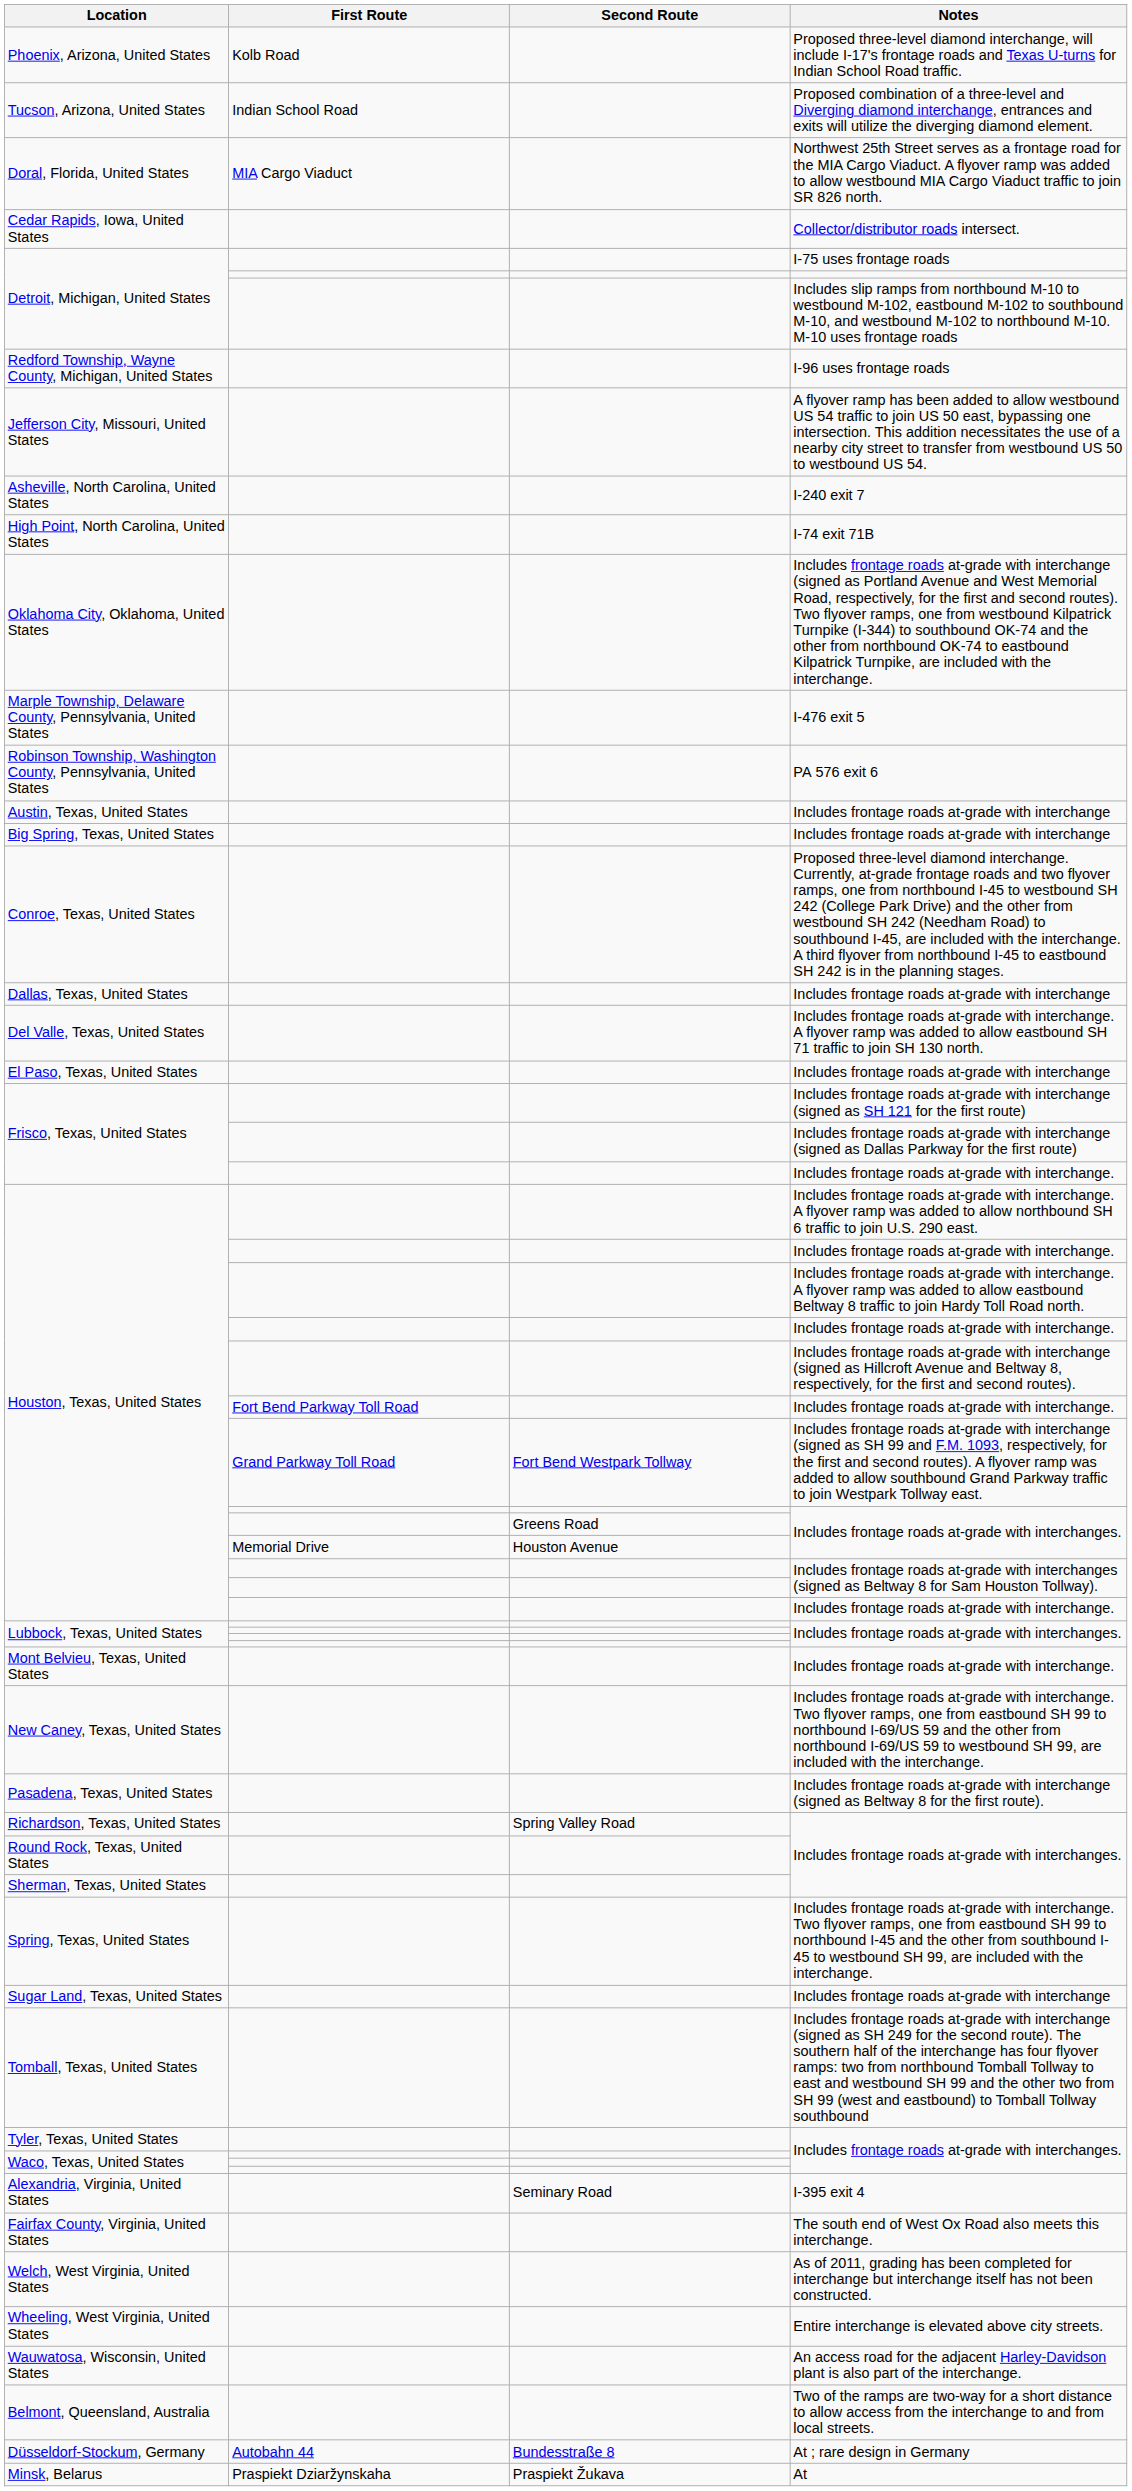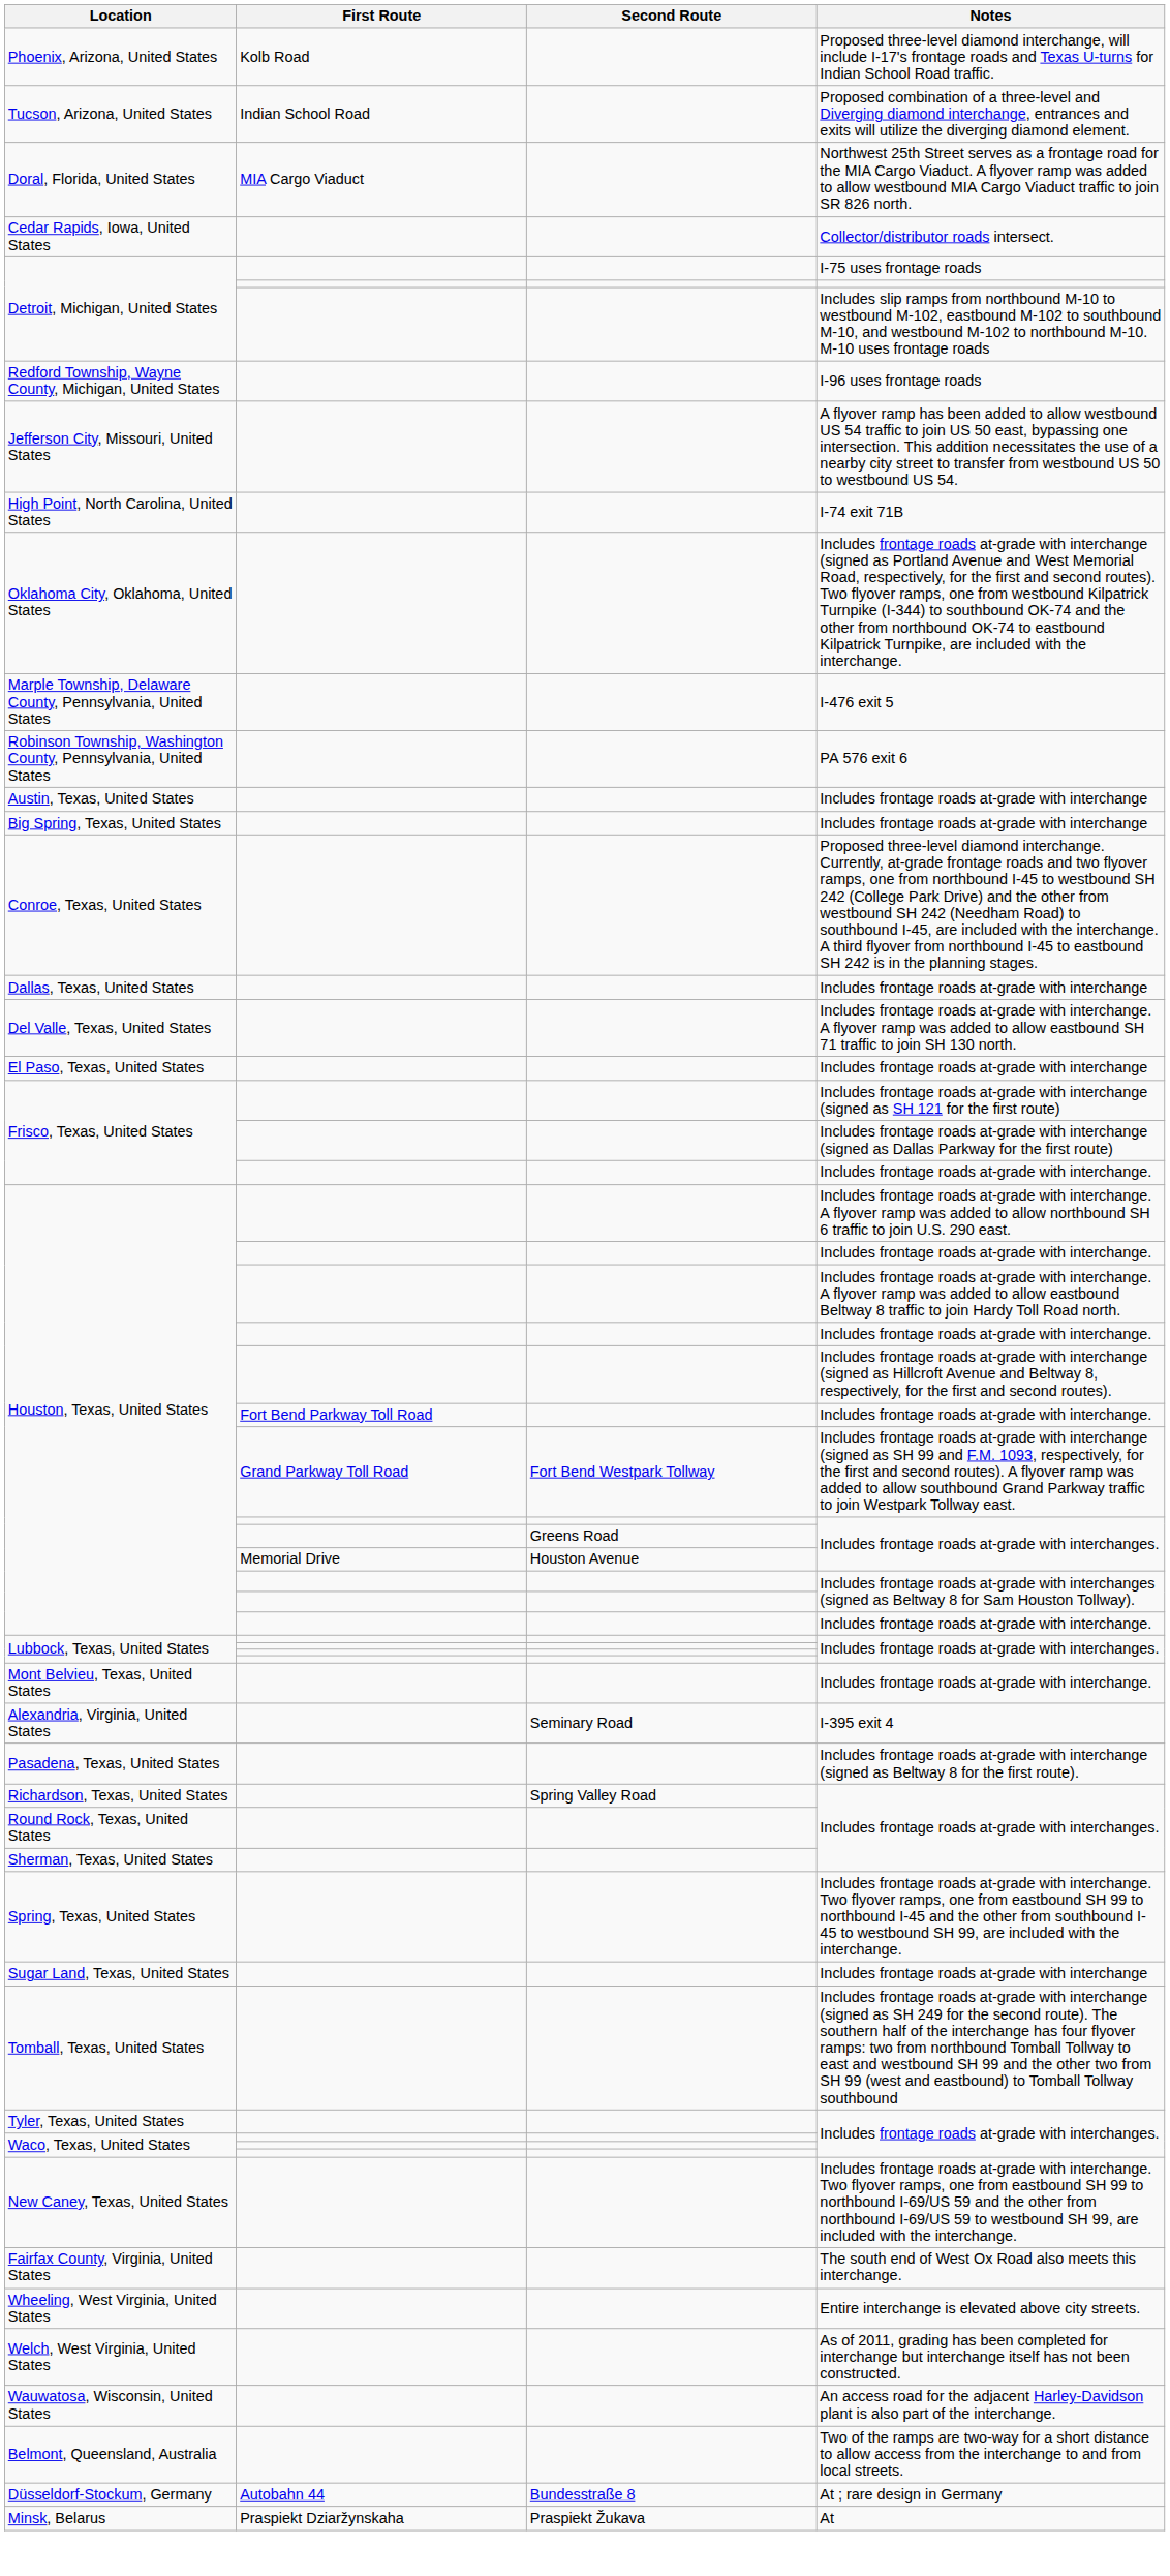- row: Asheville, North Carolina, United States | I-240 exit 7
rows swapped: New Caney, Texas, United States <-> Alexandria, Virginia, United States
rows swapped: Welch, West Virginia, United States <-> Wheeling, West Virginia, United States
